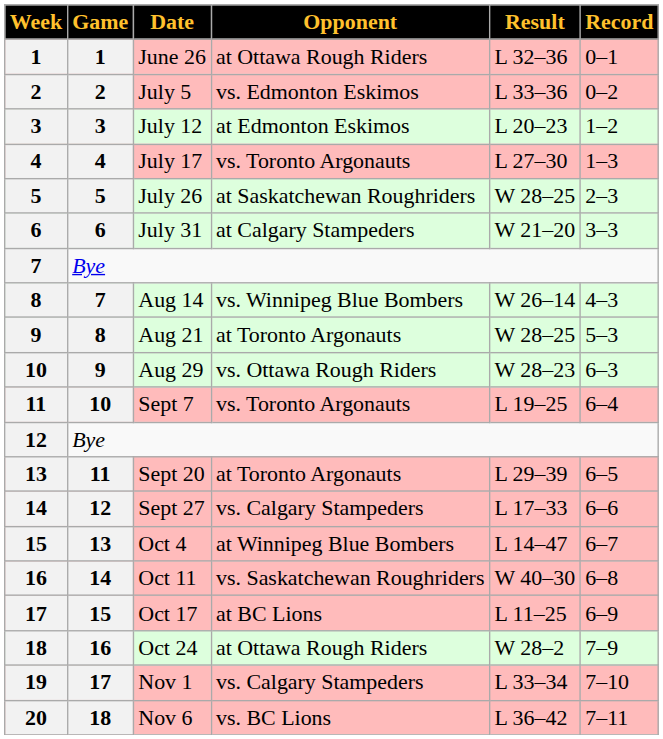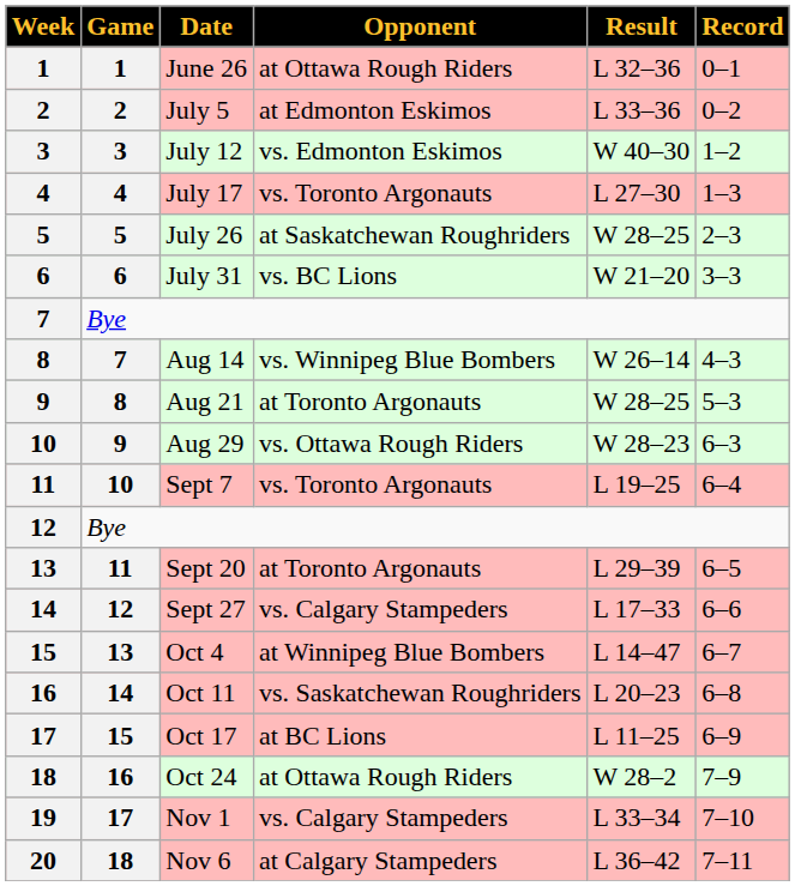July 5 | Opponent: vs. Edmonton Eskimos -> at Edmonton Eskimos
July 12 | Opponent: at Edmonton Eskimos -> vs. Edmonton Eskimos
July 12 | Result: L 20–23 -> W 40–30
July 31 | Opponent: at Calgary Stampeders -> vs. BC Lions
Oct 11 | Result: W 40–30 -> L 20–23
Nov 6 | Opponent: vs. BC Lions -> at Calgary Stampeders
